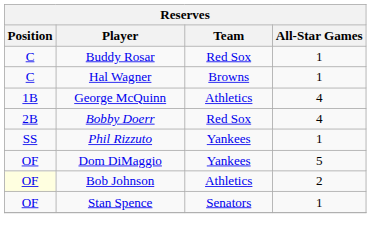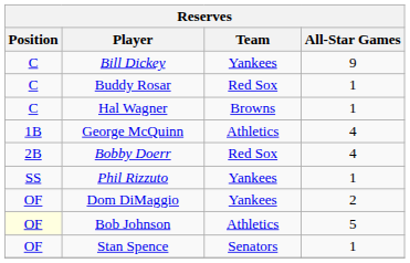+ row: C | Bill Dickey | Yankees | 9
Dom DiMaggio | All-Star Games: 5 -> 2
Bob Johnson | All-Star Games: 2 -> 5
